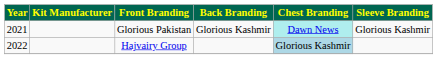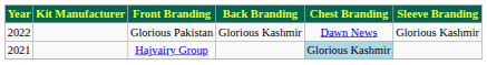Glorious Pakistan | Year: 2021 -> 2022
Glorious Pakistan | Chest Branding: paleturquoise background -> no background
Hajvairy Group | Year: 2022 -> 2021
